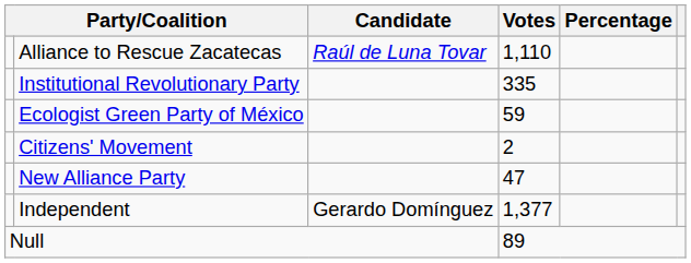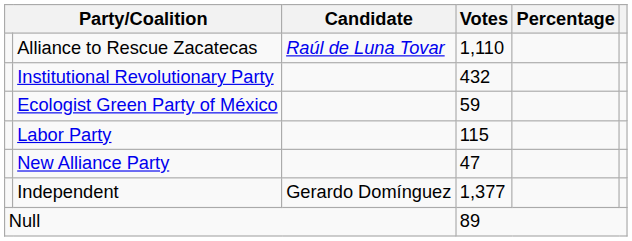Institutional Revolutionary Party | Votes: 335 -> 432
+ row: Labor Party | 115
- row: Citizens' Movement | 2
